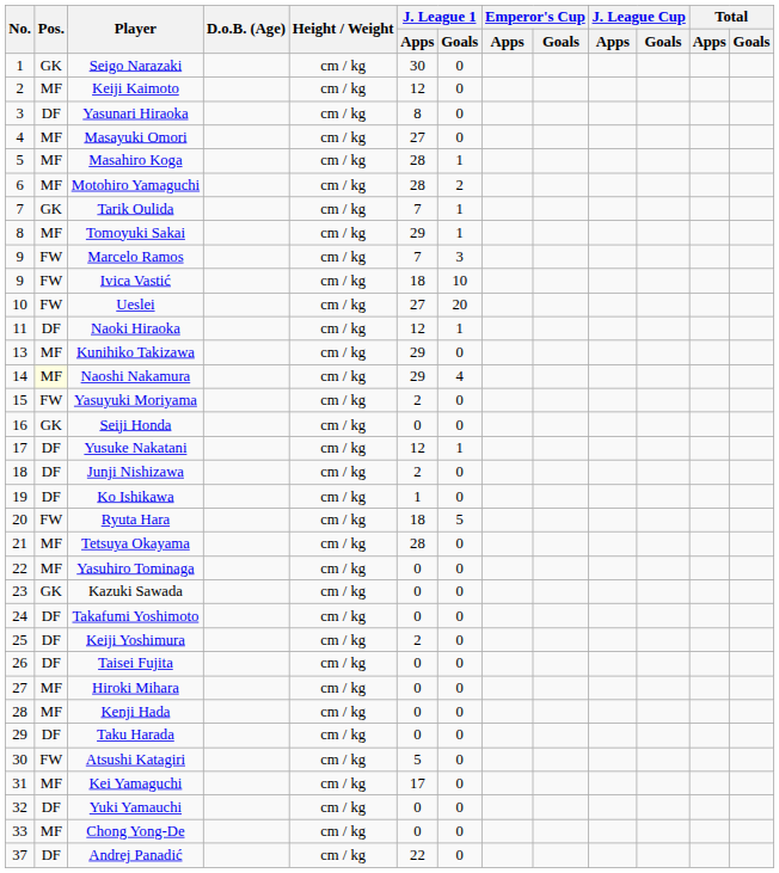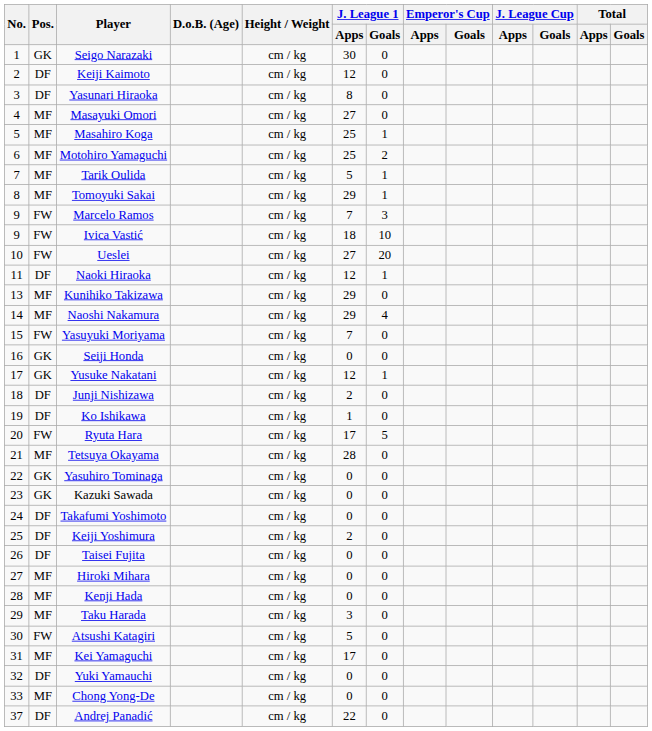Keiji Kaimoto | Pos.: MF -> DF
Masahiro Koga | J. League 1 / Apps: 28 -> 25
Motohiro Yamaguchi | J. League 1 / Apps: 28 -> 25
Tarik Oulida | Pos.: GK -> MF
Tarik Oulida | J. League 1 / Apps: 7 -> 5
Naoshi Nakamura | Pos.: lightyellow background -> no background
Yasuyuki Moriyama | J. League 1 / Apps: 2 -> 7
Yusuke Nakatani | Pos.: DF -> GK
Ryuta Hara | J. League 1 / Apps: 18 -> 17
Yasuhiro Tominaga | Pos.: MF -> GK
Taku Harada | Pos.: DF -> MF
Taku Harada | J. League 1 / Apps: 0 -> 3
